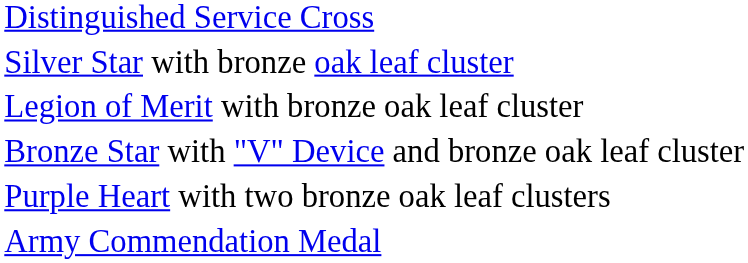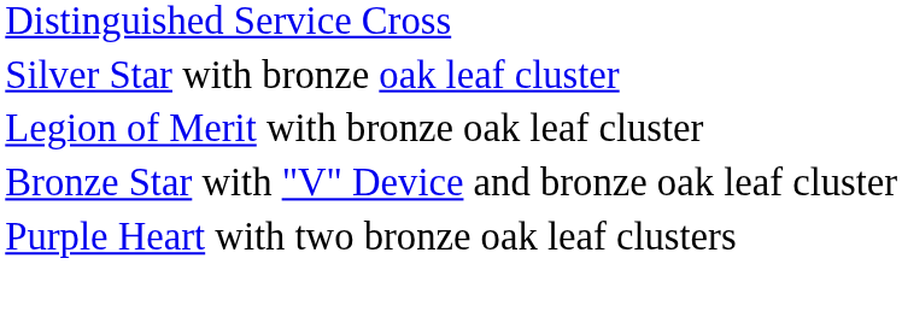- row: Army Commendation Medal
